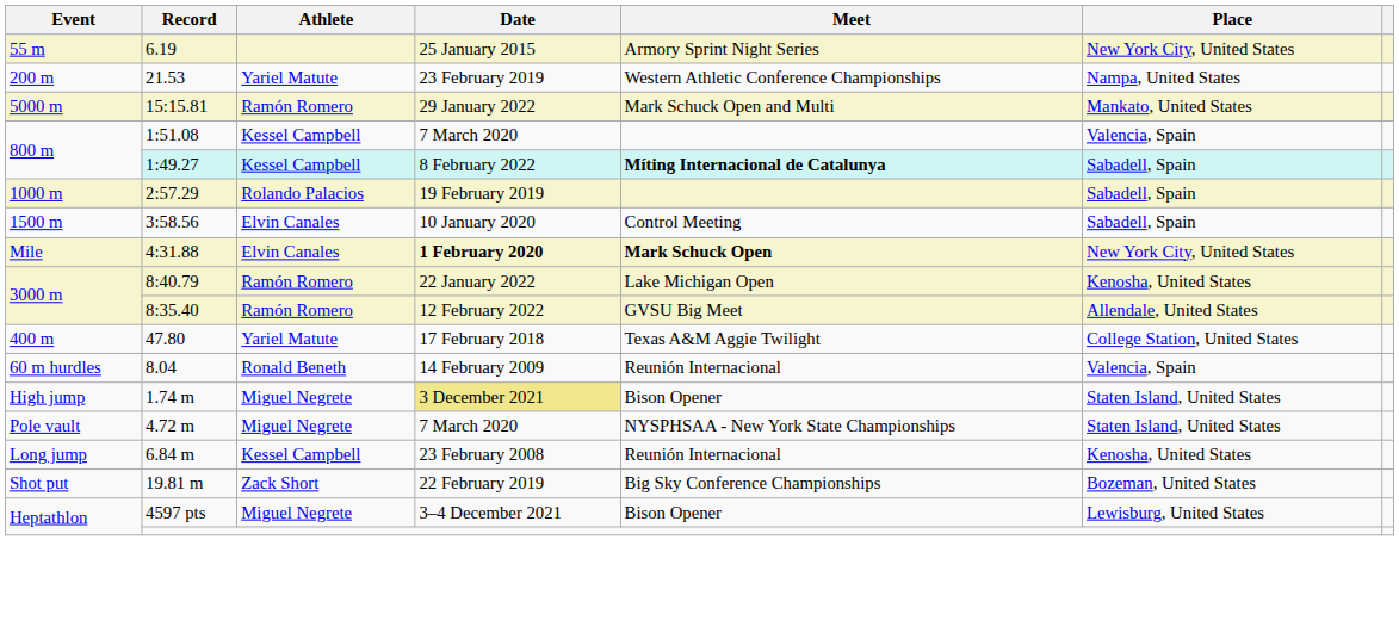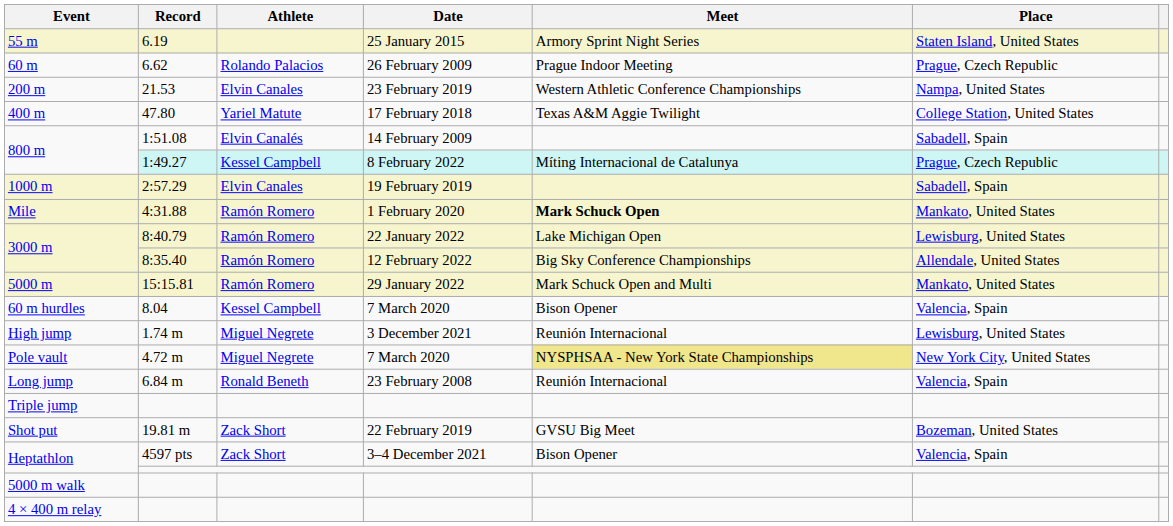55 m | Place: New York City, United States -> Staten Island, United States
+ row: 60 m | 6.62 | Rolando Palacios | 26 February 2009 | Prague Indoor Meeting | Prague, Czech Republic
200 m | Athlete: Yariel Matute -> Elvin Canales
rows swapped: 400 m <-> 5000 m
800 m / 1:51.08 | Athlete: Kessel Campbell -> Elvin Canalés
800 m / 1:51.08 | Date: 7 March 2020 -> 14 February 2009
800 m / 1:51.08 | Place: Valencia, Spain -> Sabadell, Spain
800 m / 1:49.27 | Meet: bold -> normal
800 m / 1:49.27 | Place: Sabadell, Spain -> Prague, Czech Republic
1000 m | Athlete: Rolando Palacios -> Elvin Canales
- row: 1500 m | 3:58.56 | Elvin Canales | 10 January 2020 | Control Meeting | Sabadell, Spain
Mile | Athlete: Elvin Canales -> Ramón Romero
Mile | Date: bold -> normal
Mile | Place: New York City, United States -> Mankato, United States
3000 m / 8:40.79 | Place: Kenosha, United States -> Lewisburg, United States
3000 m / 8:35.40 | Meet: GVSU Big Meet -> Big Sky Conference Championships
60 m hurdles | Athlete: Ronald Beneth -> Kessel Campbell
60 m hurdles | Date: 14 February 2009 -> 7 March 2020
60 m hurdles | Meet: Reunión Internacional -> Bison Opener
High jump | Date: khaki background -> no background
High jump | Meet: Bison Opener -> Reunión Internacional
High jump | Place: Staten Island, United States -> Lewisburg, United States
Pole vault | Meet: no background -> khaki background
Pole vault | Place: Staten Island, United States -> New York City, United States
Long jump | Athlete: Kessel Campbell -> Ronald Beneth
Long jump | Place: Kenosha, United States -> Valencia, Spain
+ row: Triple jump
Shot put | Meet: Big Sky Conference Championships -> GVSU Big Meet
Heptathlon / 4597 pts | Athlete: Miguel Negrete -> Zack Short
Heptathlon / 4597 pts | Place: Lewisburg, United States -> Valencia, Spain
+ row: 5000 m walk
+ row: 4 × 400 m relay
